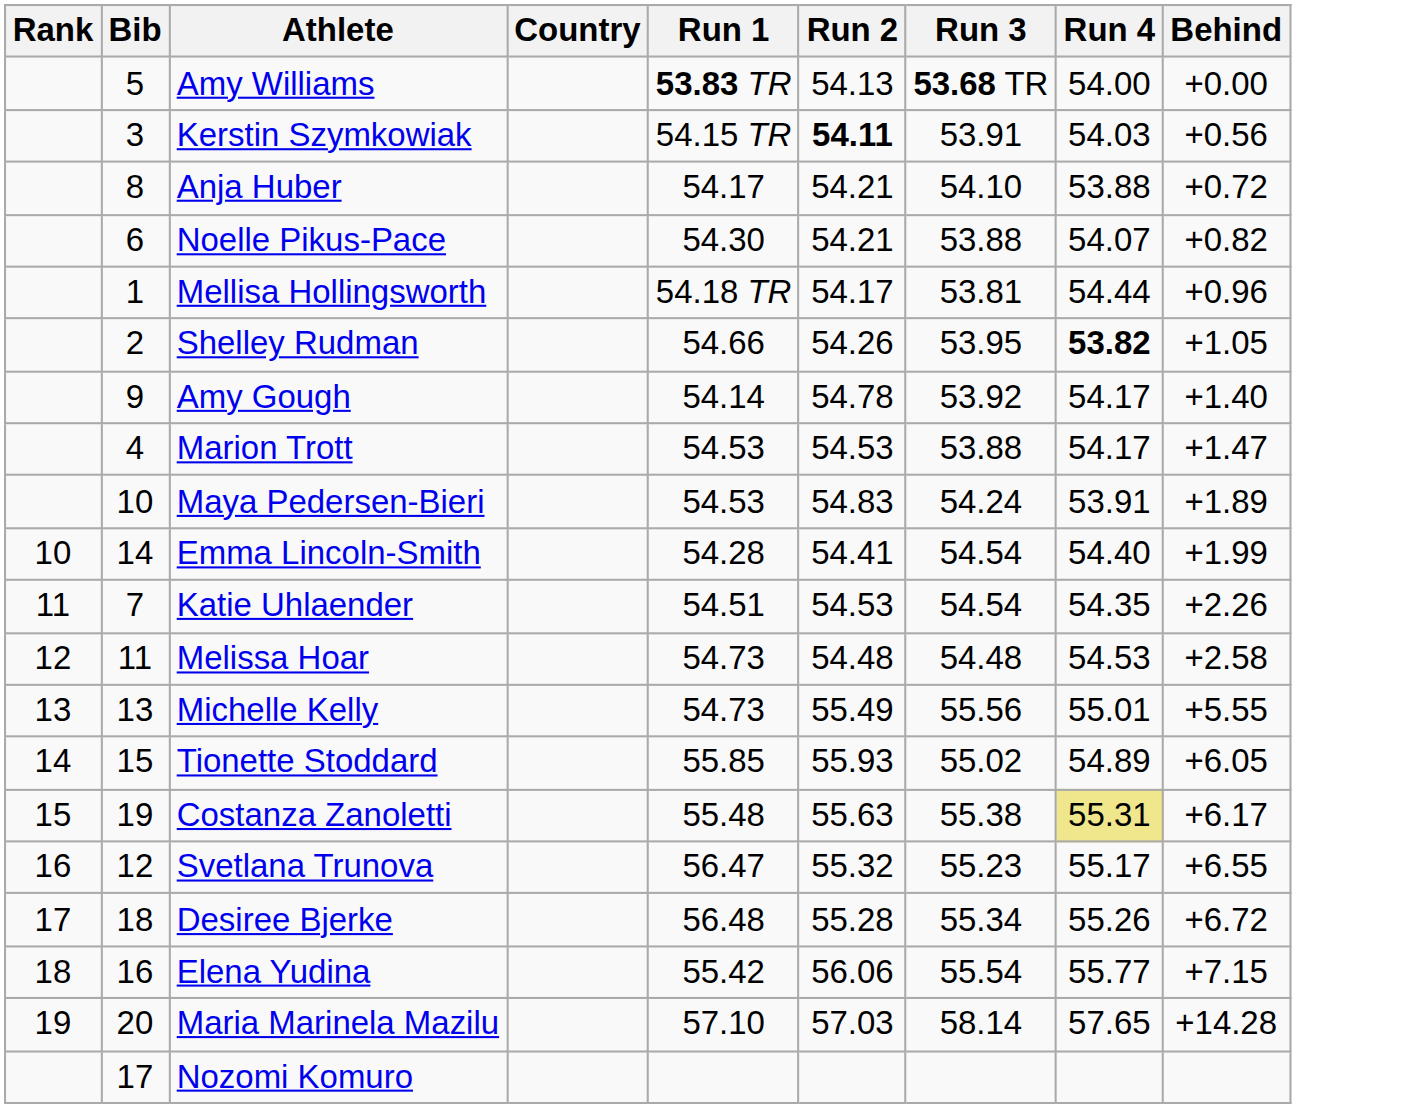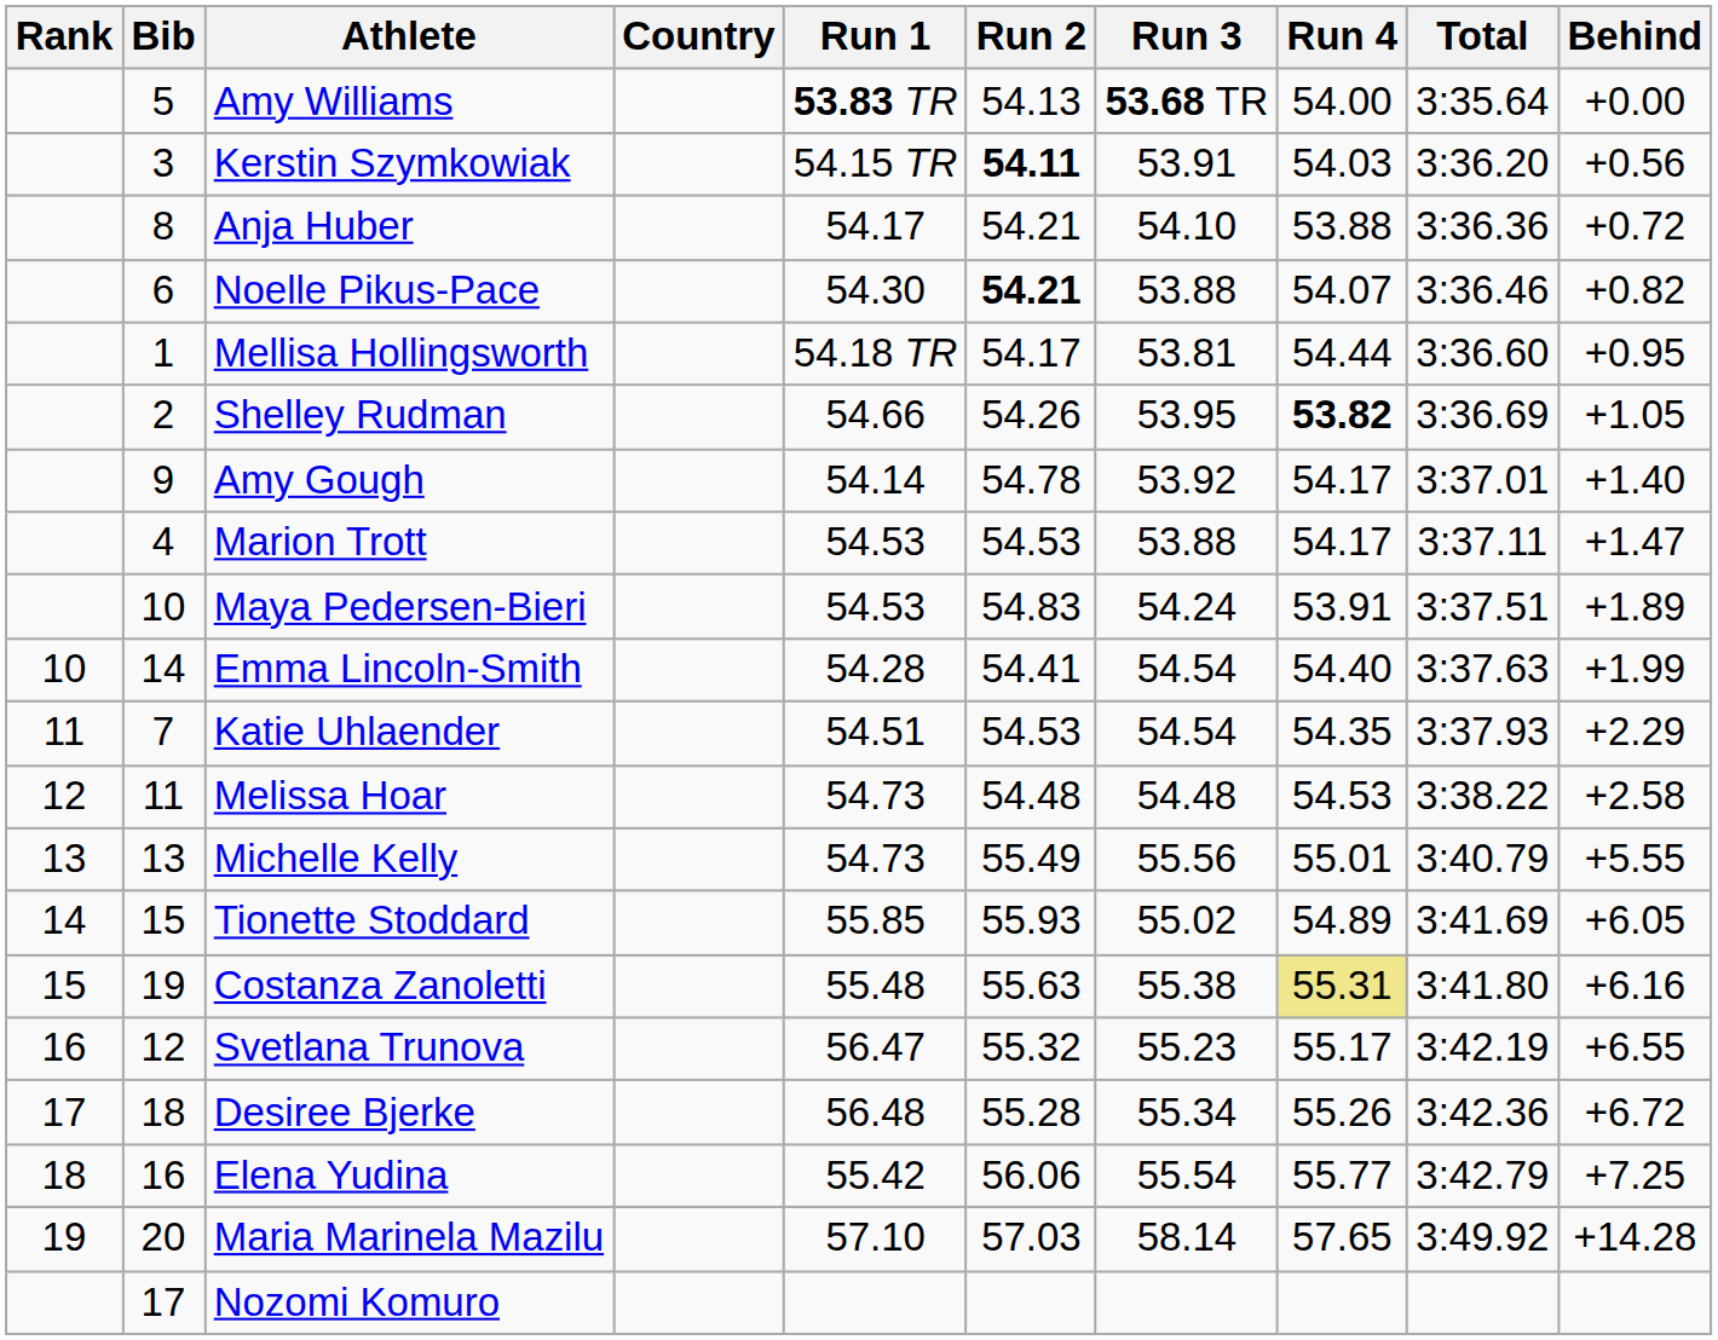+ column: Total | 3:35.64 | 3:36.20 | 3:36.36 | 3:36.46 | 3:36.60 | 3:36.69 | 3:37.01 | 3:37.11 | 3:37.51 | 3:37.63 | 3:37.93 | 3:38.22 | 3:40.79 | 3:41.69 | 3:41.80 | 3:42.19 | 3:42.36 | 3:42.79 | 3:49.92
Noelle Pikus-Pace | Run 2: normal -> bold
Mellisa Hollingsworth | Behind: +0.96 -> +0.95
Katie Uhlaender | Behind: +2.26 -> +2.29
Costanza Zanoletti | Behind: +6.17 -> +6.16
Elena Yudina | Behind: +7.15 -> +7.25
